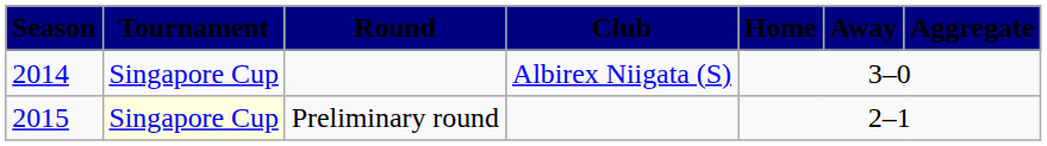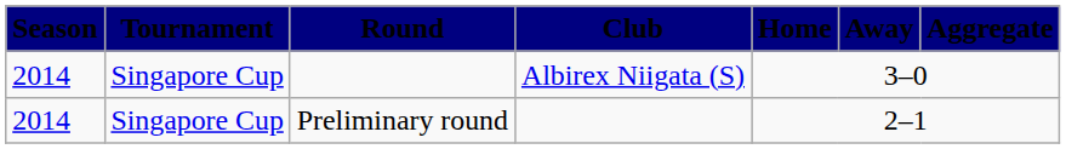Preliminary round | Season: 2015 -> 2014
Preliminary round | Tournament: lightyellow background -> no background
